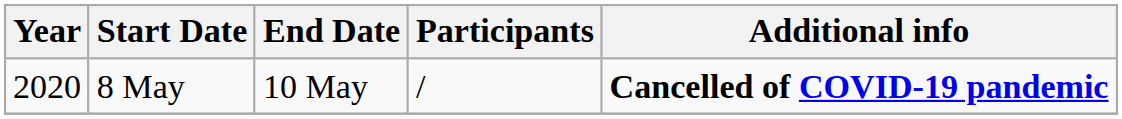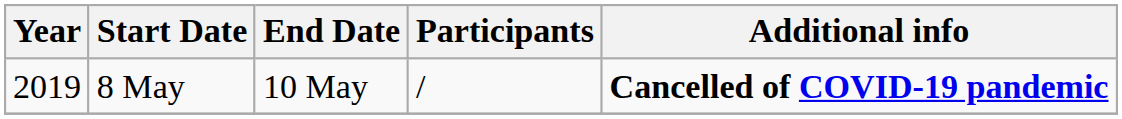8 May | Year: 2020 -> 2019
